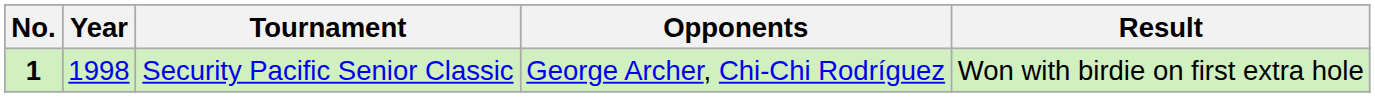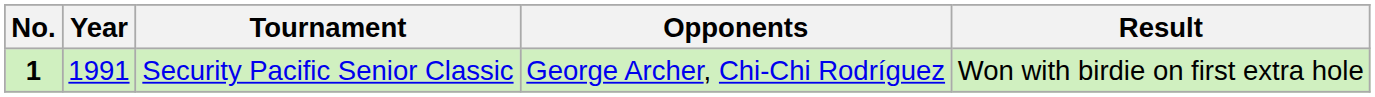Security Pacific Senior Classic | Year: 1998 -> 1991
